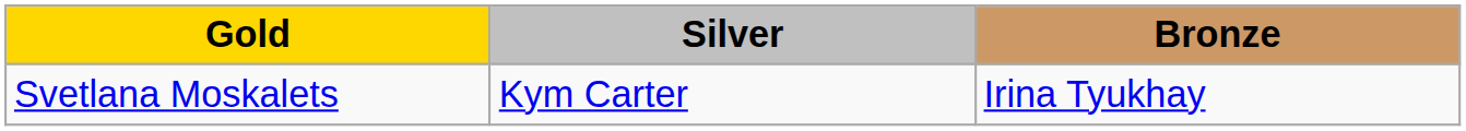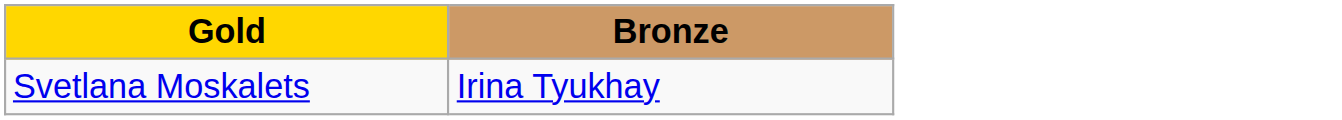- column: Silver | Kym Carter
